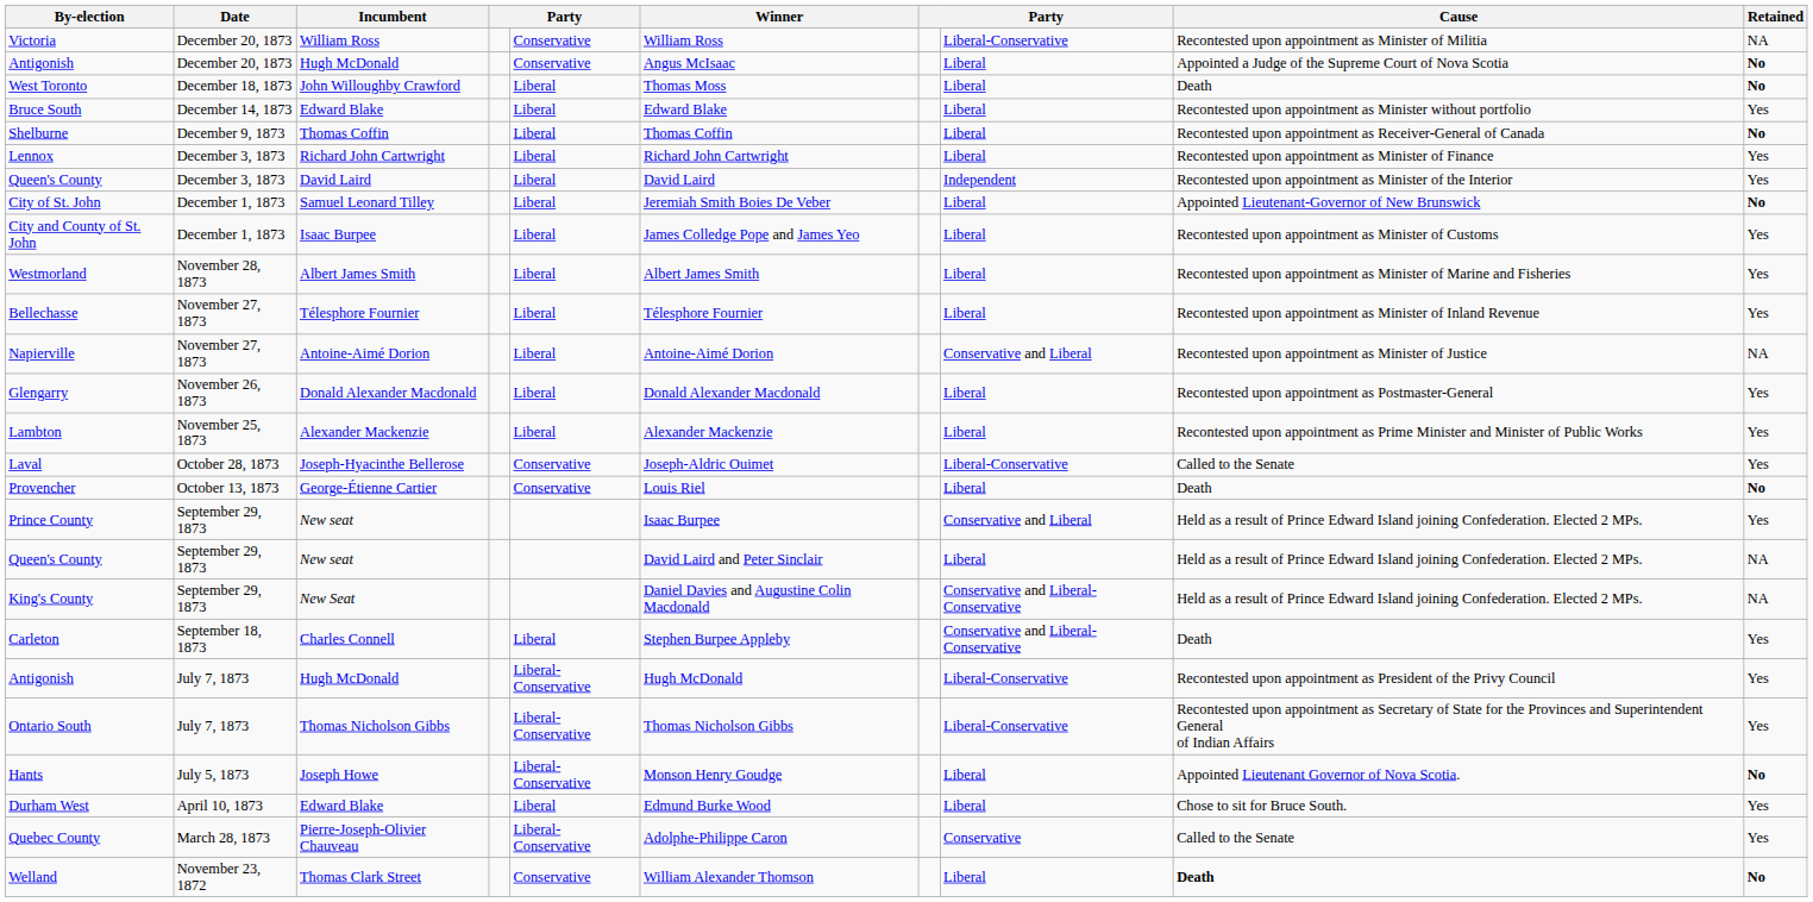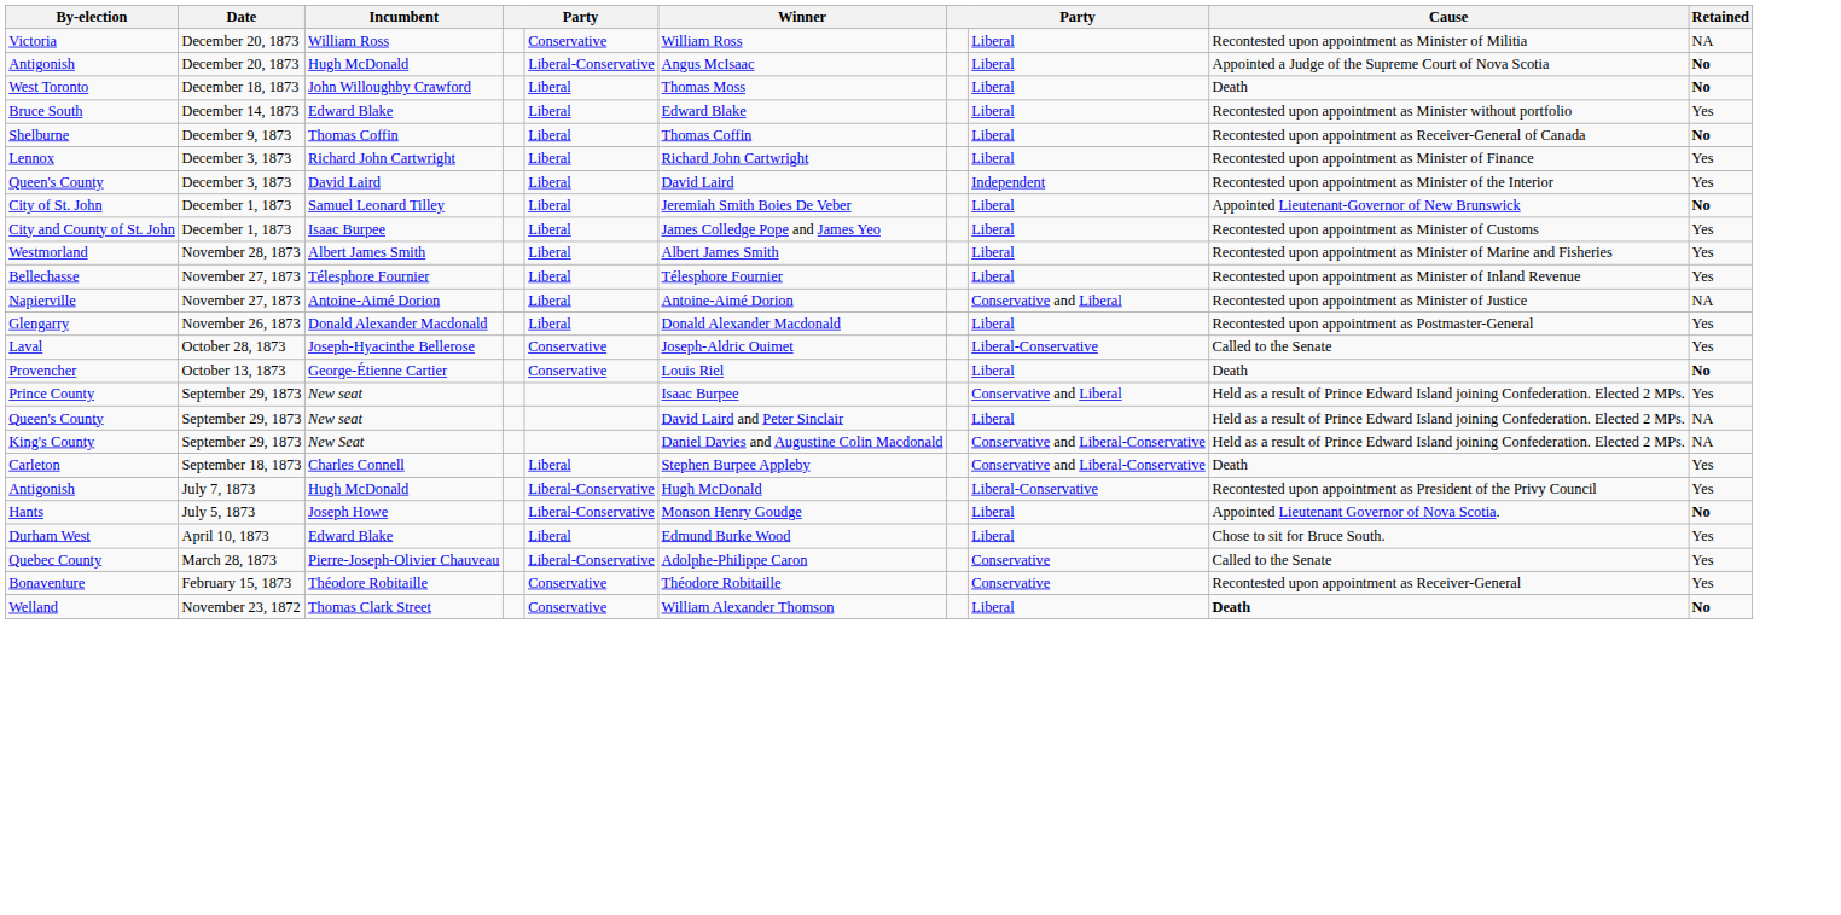Victoria | column 8: Liberal-Conservative -> Liberal
Antigonish / December 20, 1873 | column 5: Conservative -> Liberal-Conservative
- row: Lambton | November 25, 1873 | Alexander Mackenzie | Liberal | Alexander Mackenzie | Liberal | Recontested upon appointment as Prime Minister and Minister of Public Works | Yes
- row: Ontario South | July 7, 1873 | Thomas Nicholson Gibbs | Liberal-Conservative | Thomas Nicholson Gibbs | Liberal-Conservative | Recontested upon appointment as Secretary of State for the Provinces and Superintendent General of Indian Affairs | Yes
+ row: Bonaventure | February 15, 1873 | Théodore Robitaille | Conservative | Théodore Robitaille | Conservative | Recontested upon appointment as Receiver-General | Yes
